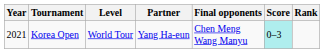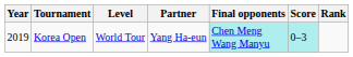Korea Open | Year: 2021 -> 2019
Korea Open | Final opponents: no background -> paleturquoise background
